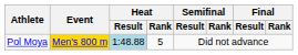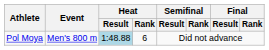Pol Moya | Event: gold background -> no background
Pol Moya | Heat / Rank: 5 -> 6
